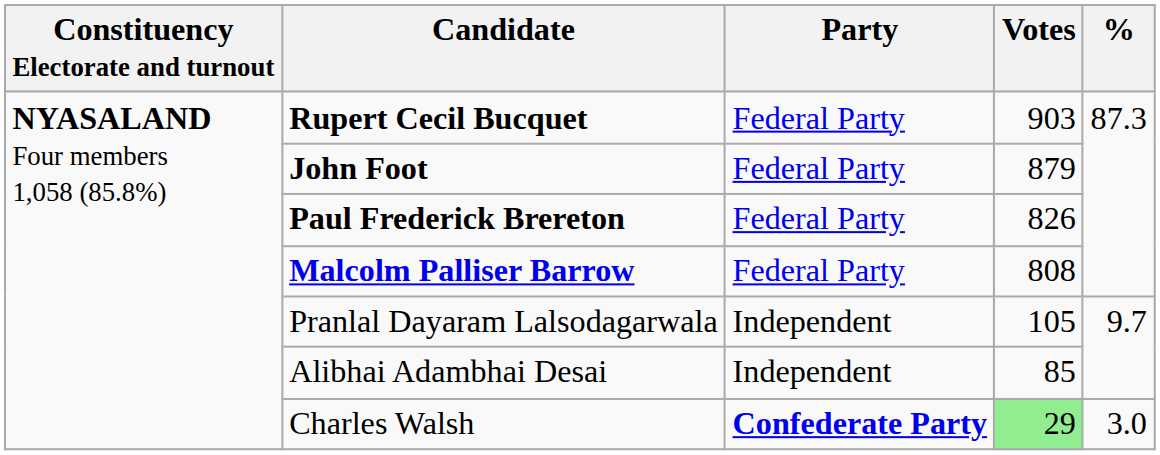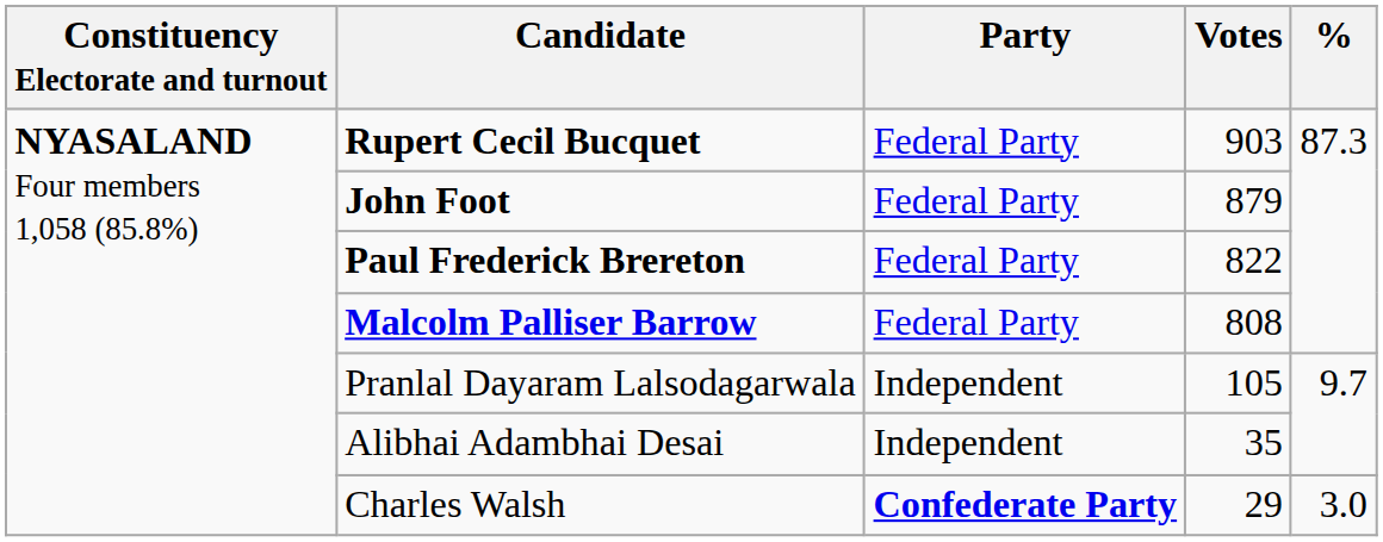Paul Frederick Brereton | Votes: 826 -> 822
Alibhai Adambhai Desai | Votes: 85 -> 35
Charles Walsh | Votes: lightgreen background -> no background
